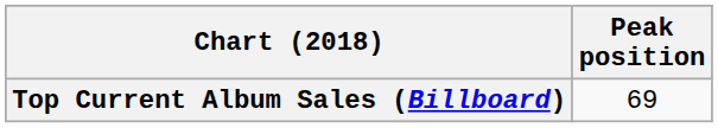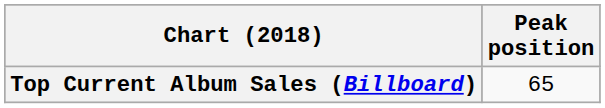Top Current Album Sales (Billboard) | Peak position: 69 -> 65
